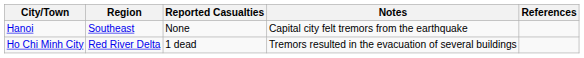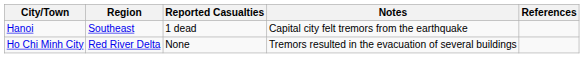Hanoi | Reported Casualties: None -> 1 dead
Ho Chi Minh City | Reported Casualties: 1 dead -> None
